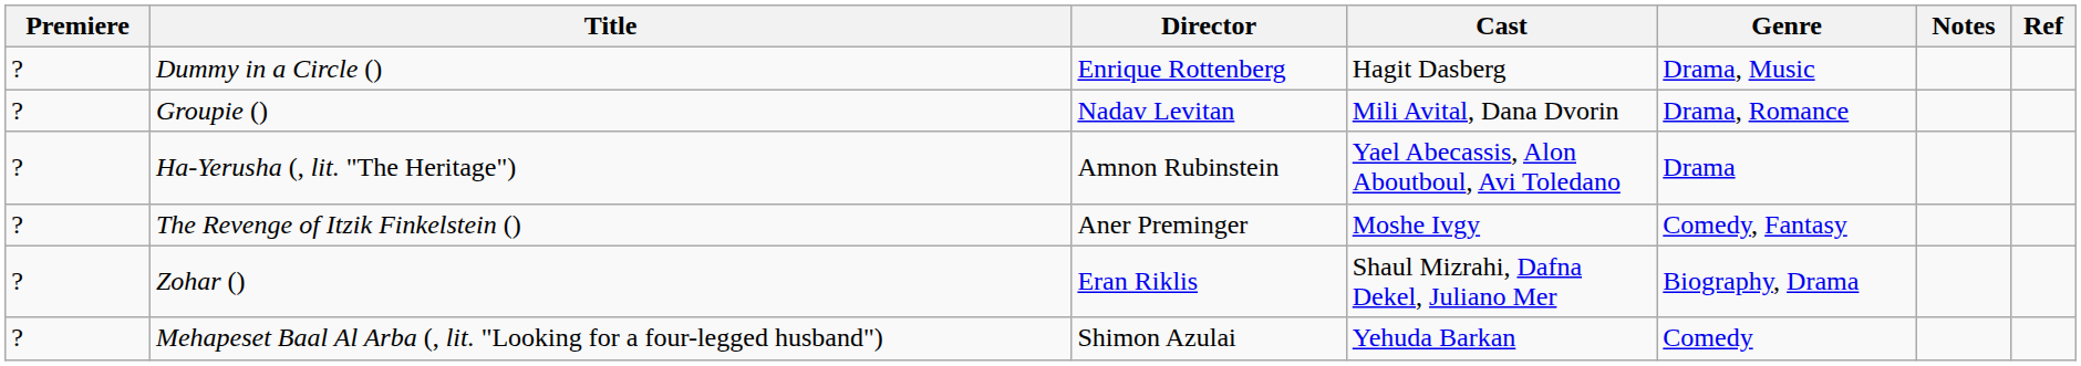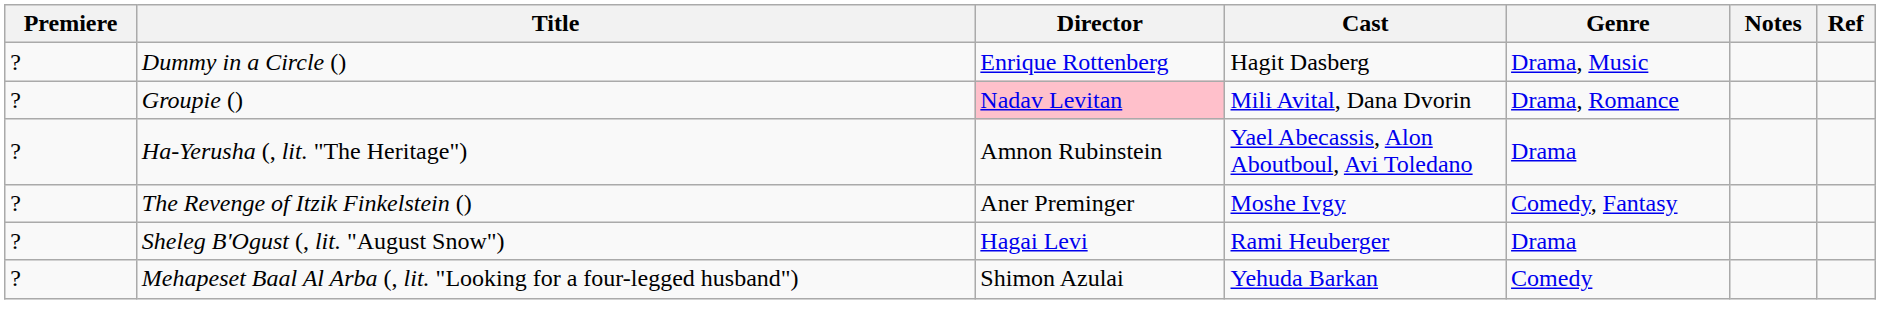Groupie () | Director: no background -> pink background
+ row: ? | Sheleg B'Ogust (, lit. "August Snow") | Hagai Levi | Rami Heuberger | Drama
- row: ? | Zohar () | Eran Riklis | Shaul Mizrahi, Dafna Dekel, Juliano Mer | Biography, Drama
